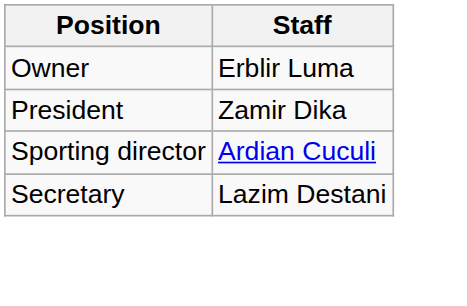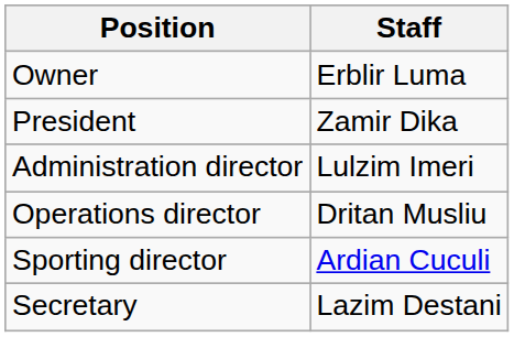+ row: Administration director | Lulzim Imeri
+ row: Operations director | Dritan Musliu
